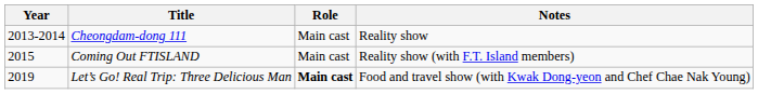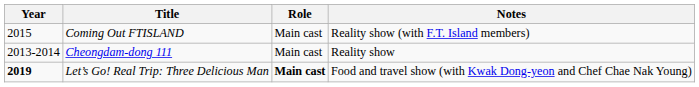rows swapped: Cheongdam-dong 111 <-> Coming Out FTISLAND
Let’s Go! Real Trip: Three Delicious Man | Year: normal -> bold
